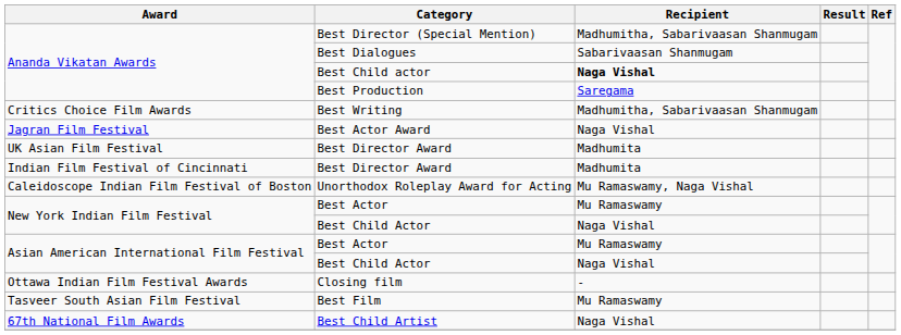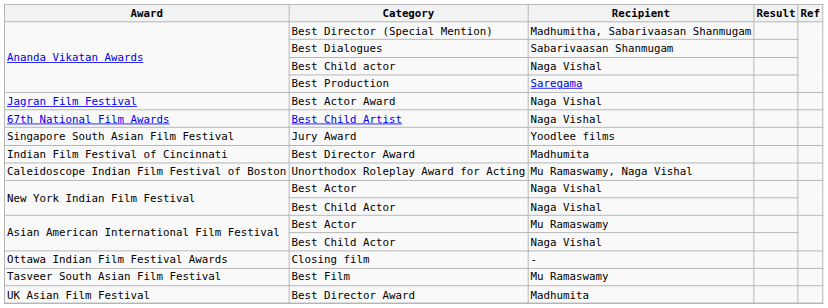Best Child actor | Recipient: bold -> normal
- row: Critics Choice Film Awards | Best Writing | Madhumitha, Sabarivaasan Shanmugam
rows swapped: UK Asian Film Festival / Best Director Award <-> Best Child Artist
+ row: Singapore South Asian Film Festival | Jury Award | Yoodlee films
New York Indian Film Festival / Best Actor | Recipient: Mu Ramaswamy -> Naga Vishal
